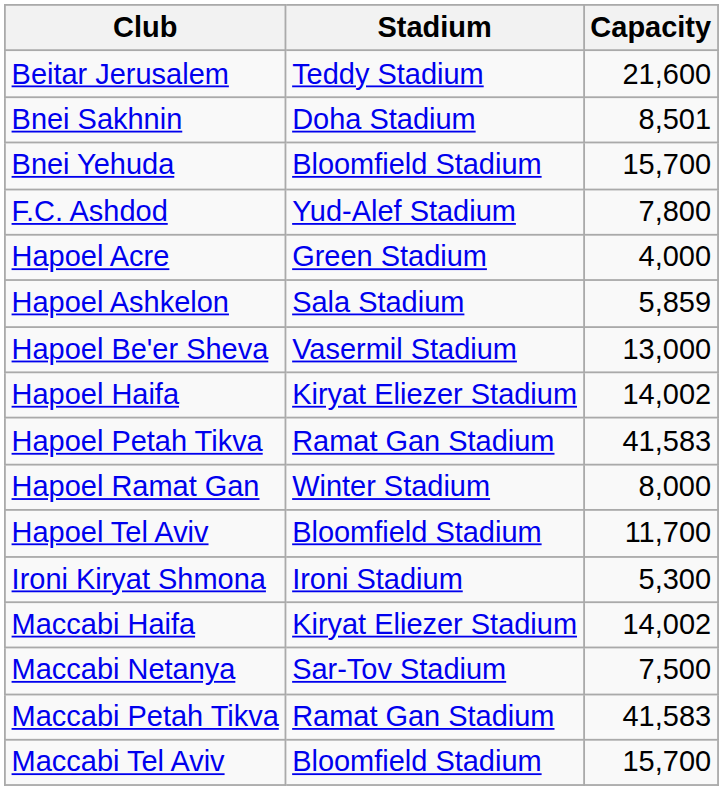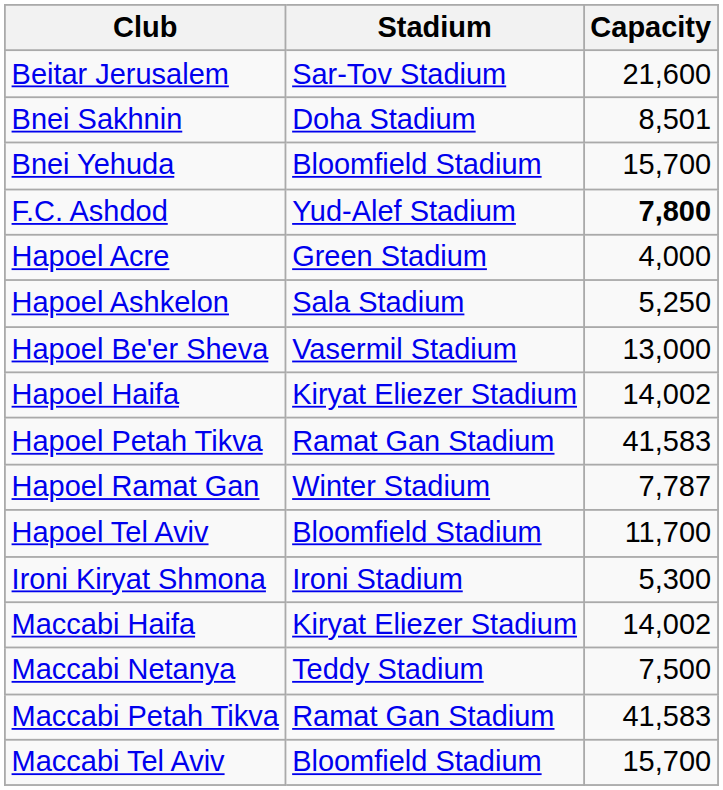Beitar Jerusalem | Stadium: Teddy Stadium -> Sar-Tov Stadium
F.C. Ashdod | Capacity: normal -> bold
Hapoel Ashkelon | Capacity: 5,859 -> 5,250
Hapoel Ramat Gan | Capacity: 8,000 -> 7,787
Maccabi Netanya | Stadium: Sar-Tov Stadium -> Teddy Stadium
